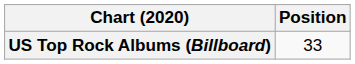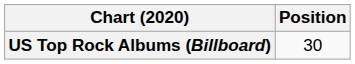US Top Rock Albums (Billboard) | Position: 33 -> 30
